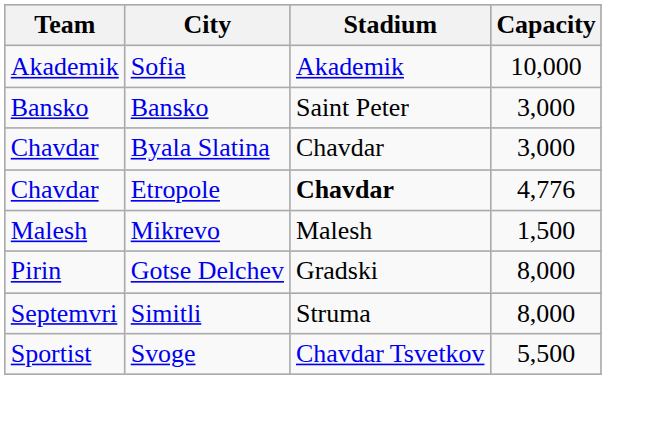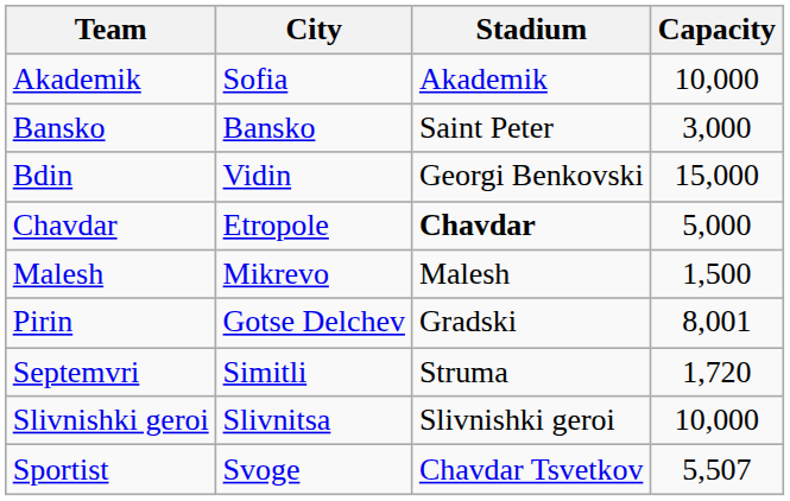+ row: Bdin | Vidin | Georgi Benkovski | 15,000
- row: Chavdar | Byala Slatina | Chavdar | 3,000
Etropole | Capacity: 4,776 -> 5,000
Gotse Delchev | Capacity: 8,000 -> 8,001
Simitli | Capacity: 8,000 -> 1,720
+ row: Slivnishki geroi | Slivnitsa | Slivnishki geroi | 10,000
Svoge | Capacity: 5,500 -> 5,507
